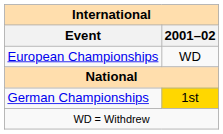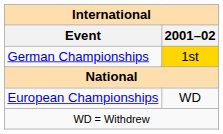rows swapped: European Championships <-> German Championships
